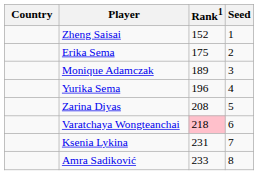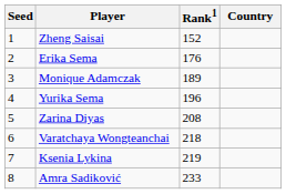columns swapped: Country <-> Seed
Erika Sema | Rank1: 175 -> 176
Varatchaya Wongteanchai | Rank1: pink background -> no background
Ksenia Lykina | Rank1: 231 -> 219
